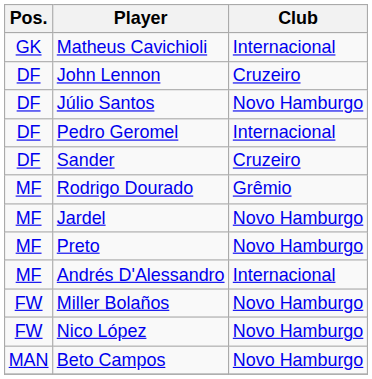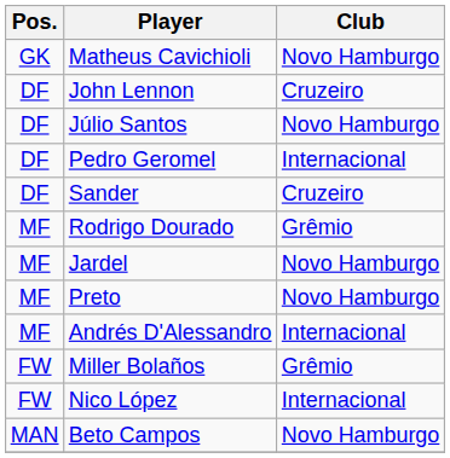Matheus Cavichioli | Club: Internacional -> Novo Hamburgo
Miller Bolaños | Club: Novo Hamburgo -> Grêmio
Nico López | Club: Novo Hamburgo -> Internacional
